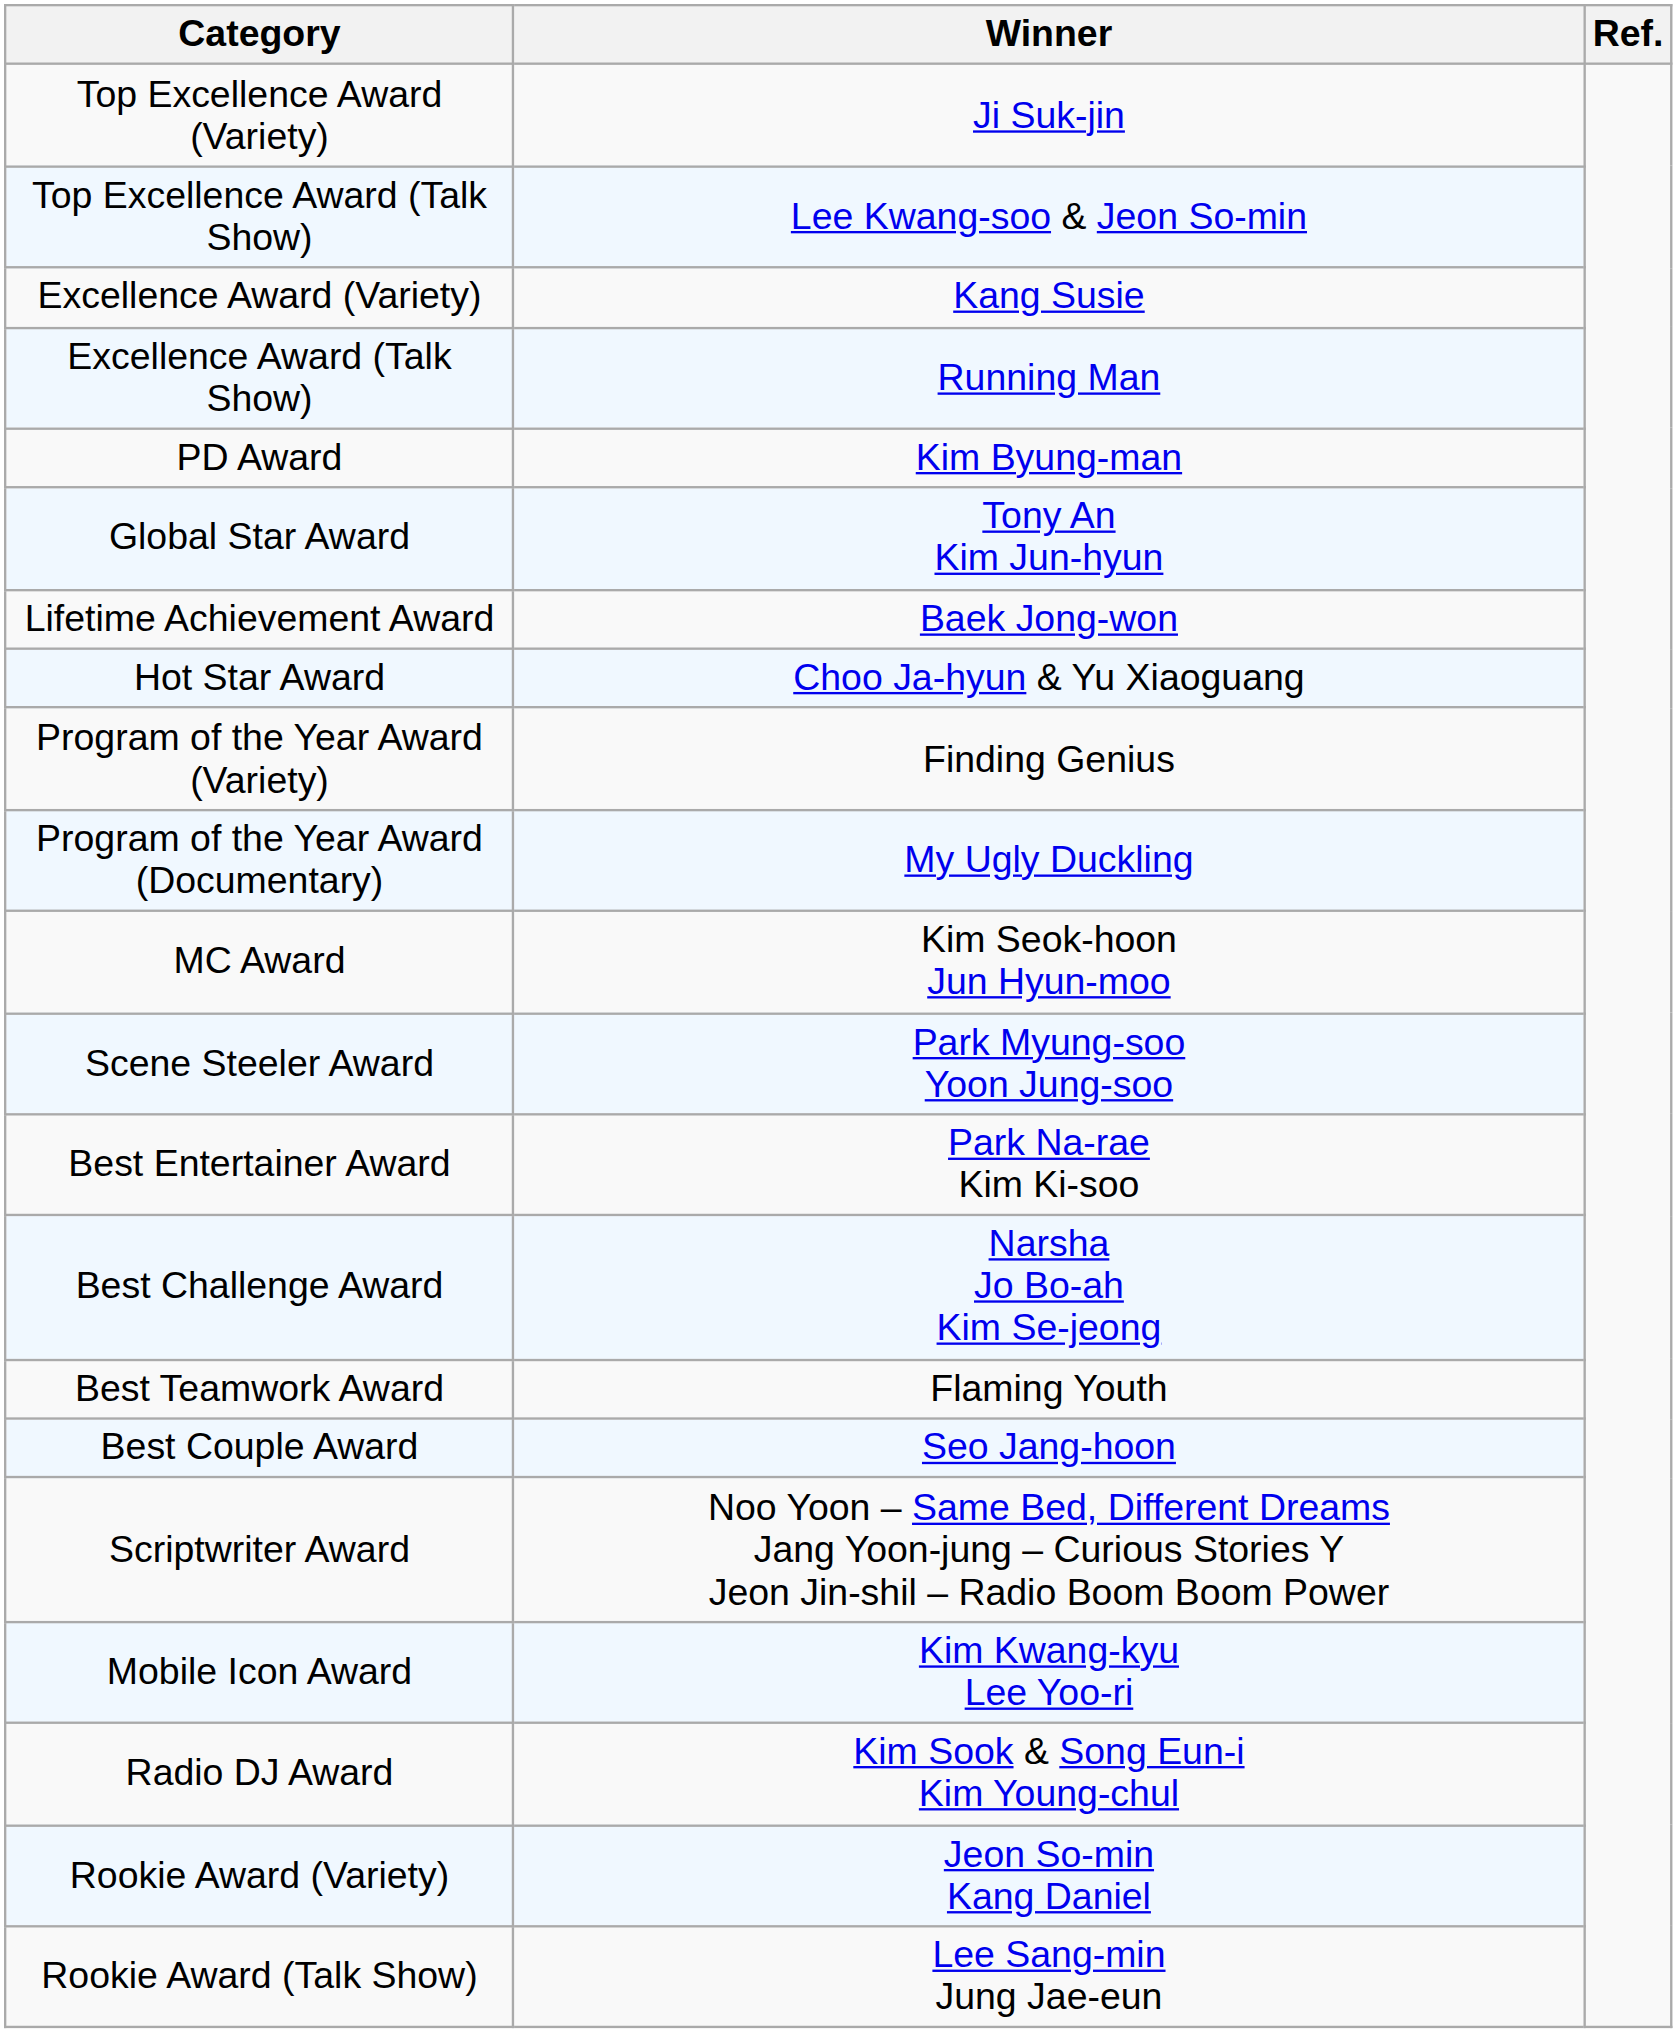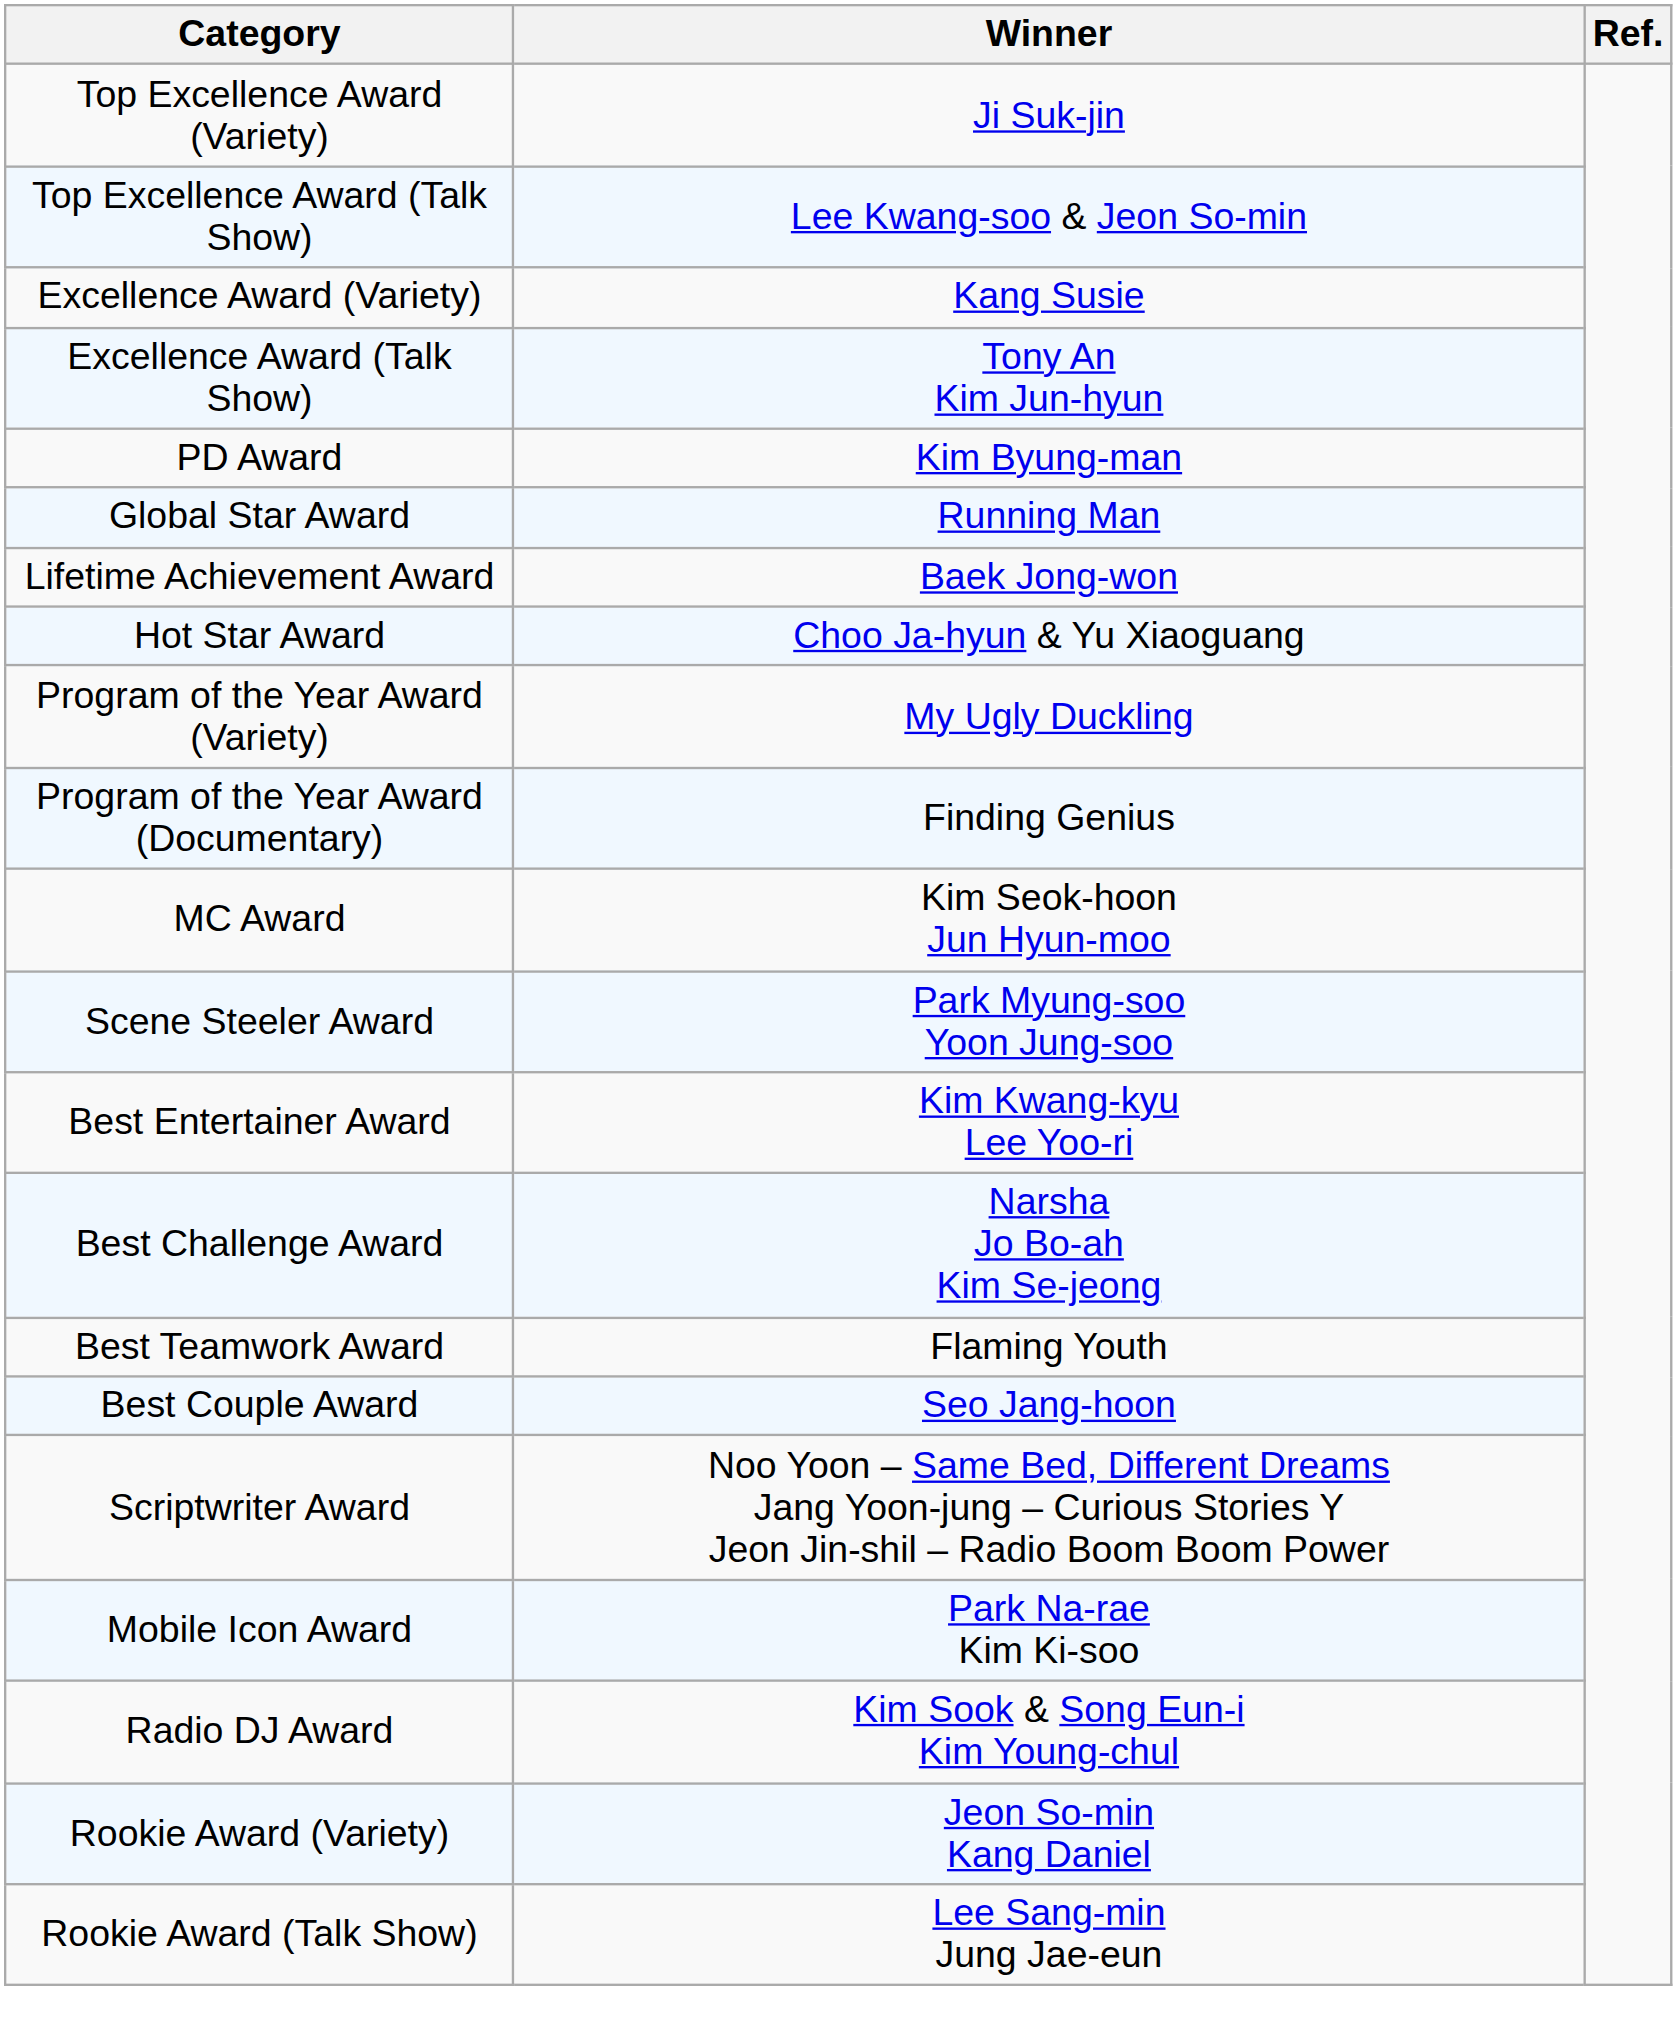Excellence Award (Talk Show) | Winner: Running Man -> Tony An Kim Jun-hyun
Global Star Award | Winner: Tony An Kim Jun-hyun -> Running Man
Program of the Year Award (Variety) | Winner: Finding Genius -> My Ugly Duckling
Program of the Year Award (Documentary) | Winner: My Ugly Duckling -> Finding Genius
Best Entertainer Award | Winner: Park Na-rae Kim Ki-soo -> Kim Kwang-kyu Lee Yoo-ri
Mobile Icon Award | Winner: Kim Kwang-kyu Lee Yoo-ri -> Park Na-rae Kim Ki-soo
